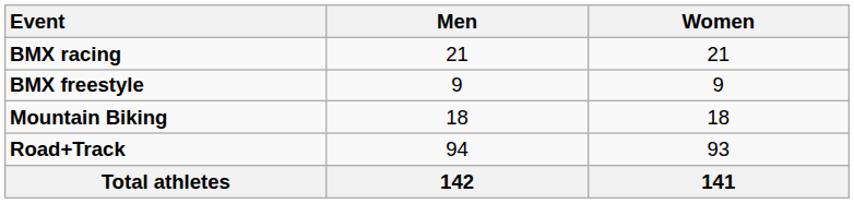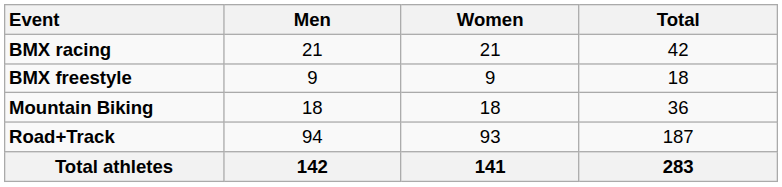+ column: Total | 42 | 18 | 36 | 187 | 283
